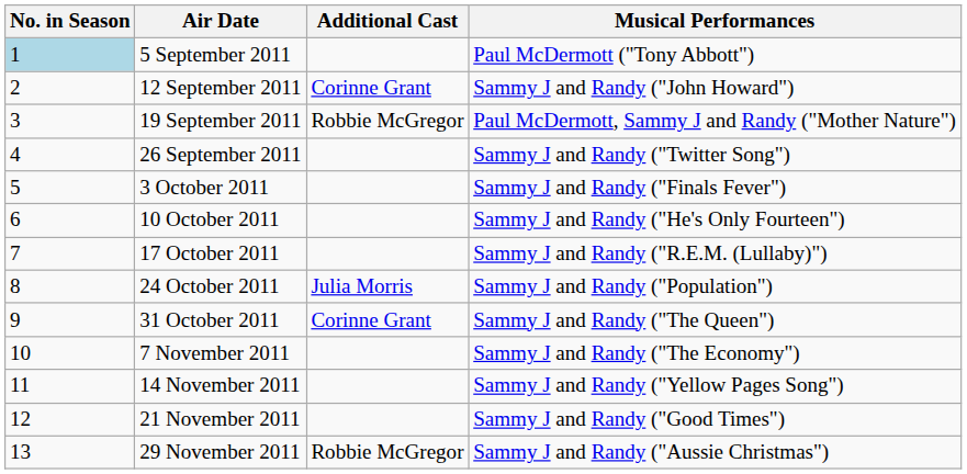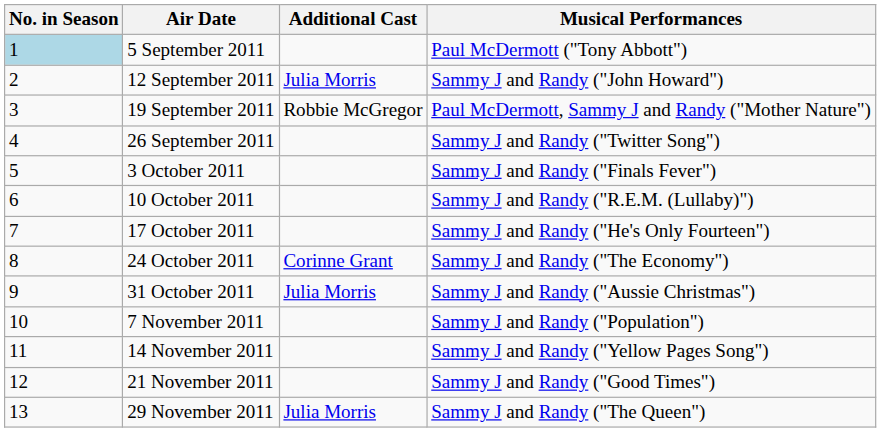12 September 2011 | Additional Cast: Corinne Grant -> Julia Morris
10 October 2011 | Musical Performances: Sammy J and Randy ("He's Only Fourteen") -> Sammy J and Randy ("R.E.M. (Lullaby)")
17 October 2011 | Musical Performances: Sammy J and Randy ("R.E.M. (Lullaby)") -> Sammy J and Randy ("He's Only Fourteen")
24 October 2011 | Additional Cast: Julia Morris -> Corinne Grant
24 October 2011 | Musical Performances: Sammy J and Randy ("Population") -> Sammy J and Randy ("The Economy")
31 October 2011 | Additional Cast: Corinne Grant -> Julia Morris
31 October 2011 | Musical Performances: Sammy J and Randy ("The Queen") -> Sammy J and Randy ("Aussie Christmas")
7 November 2011 | Musical Performances: Sammy J and Randy ("The Economy") -> Sammy J and Randy ("Population")
29 November 2011 | Additional Cast: Robbie McGregor -> Julia Morris
29 November 2011 | Musical Performances: Sammy J and Randy ("Aussie Christmas") -> Sammy J and Randy ("The Queen")
